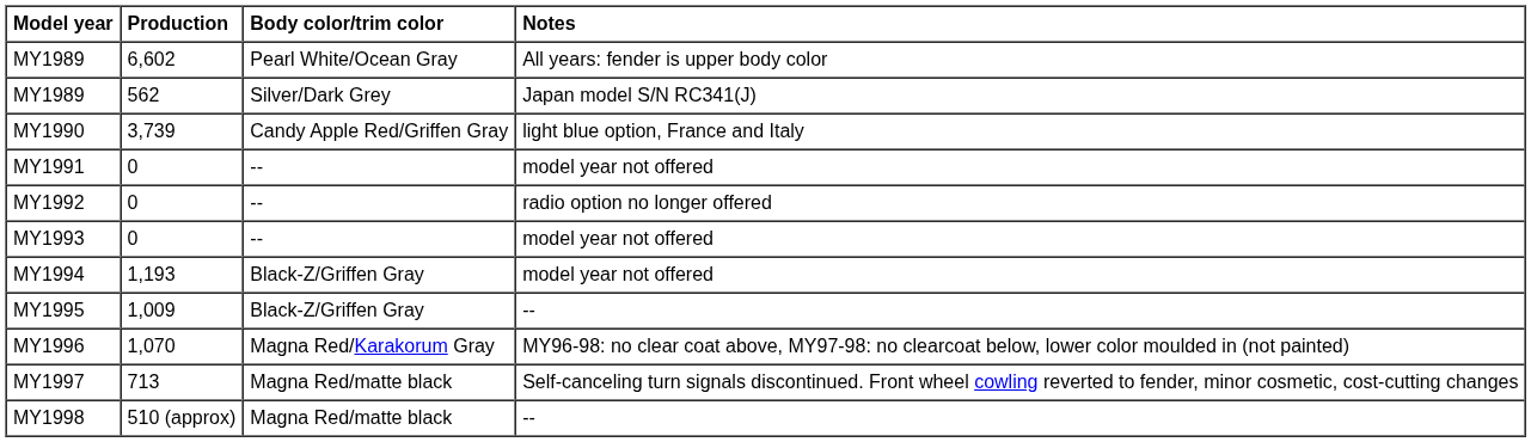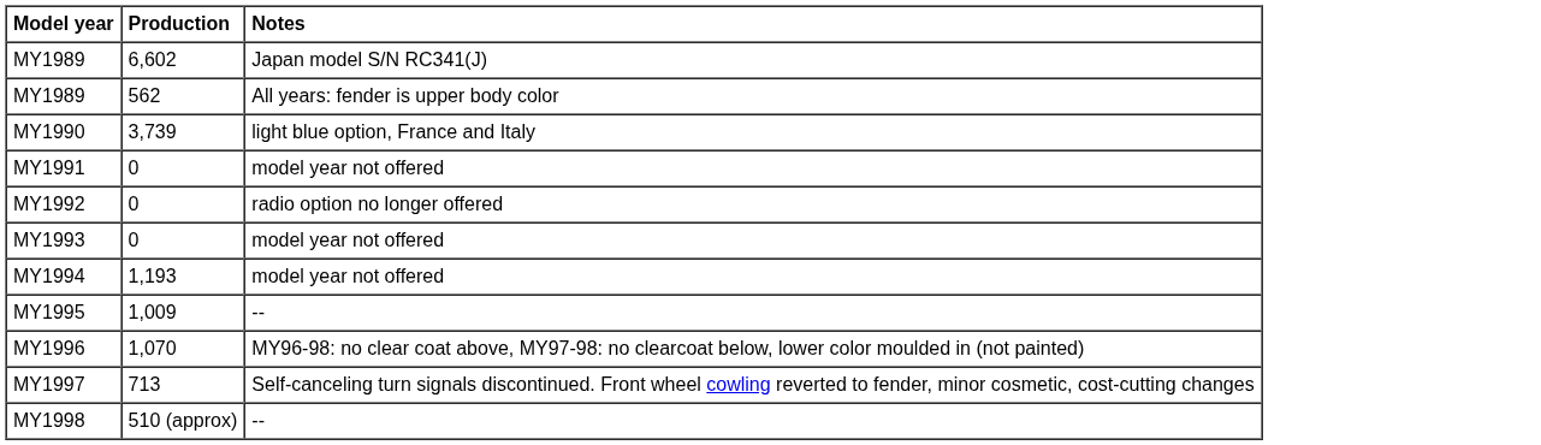- column: Body color/trim color | Pearl White/Ocean Gray | Silver/Dark Grey | Candy Apple Red/Griffen Gray | -- | -- | -- | Black-Z/Griffen Gray | Black-Z/Griffen Gray | Magna Red/Karakorum Gray | Magna Red/matte black | Magna Red/matte black
MY1989 / 6,602 | Notes: All years: fender is upper body color -> Japan model S/N RC341(J)
MY1989 / 562 | Notes: Japan model S/N RC341(J) -> All years: fender is upper body color
